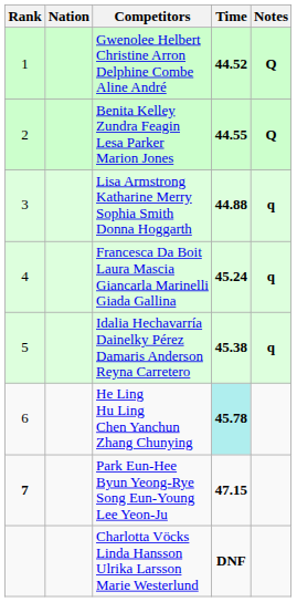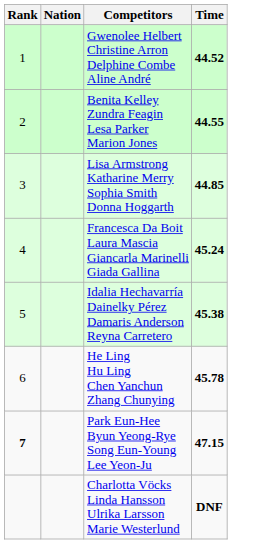- column: Notes | Q | Q | q | q | q
Lisa Armstrong Katharine Merry Sophia Smith Donna Hoggarth | Time: 44.88 -> 44.85
He Ling Hu Ling Chen Yanchun Zhang Chunying | Time: paleturquoise background -> no background
